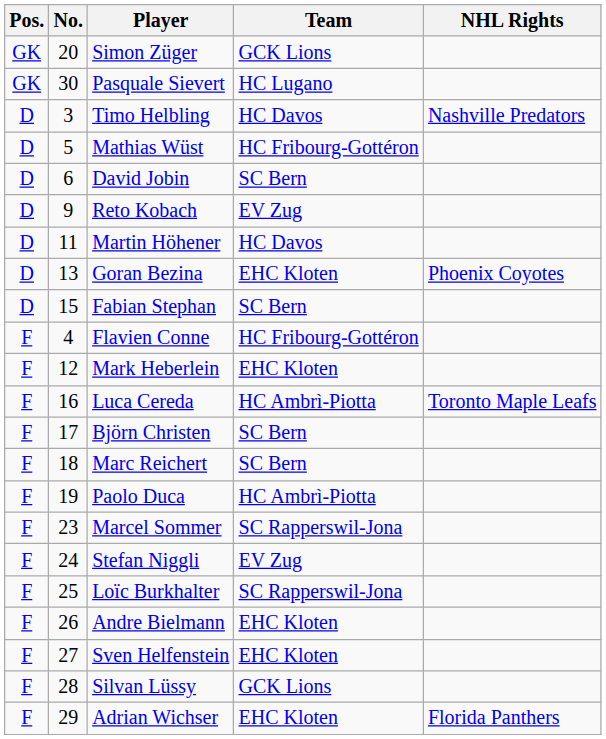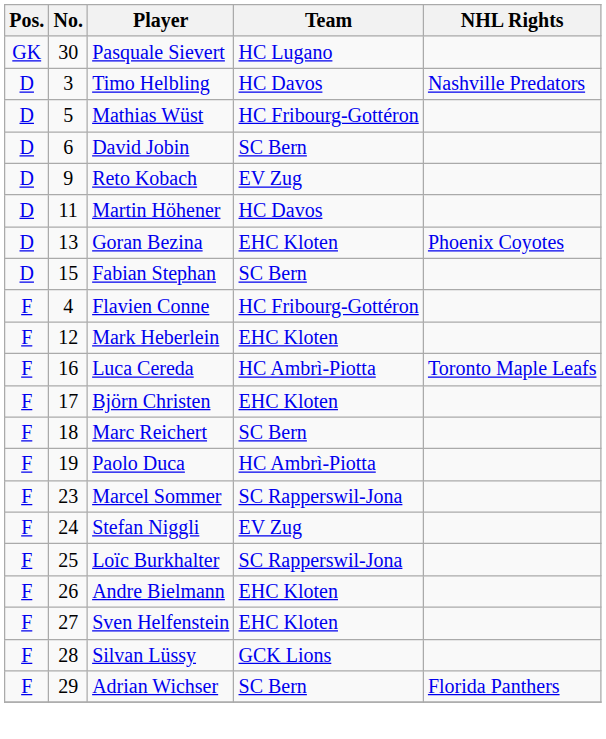- row: GK | 20 | Simon Züger | GCK Lions
Björn Christen | Team: SC Bern -> EHC Kloten
Adrian Wichser | Team: EHC Kloten -> SC Bern
